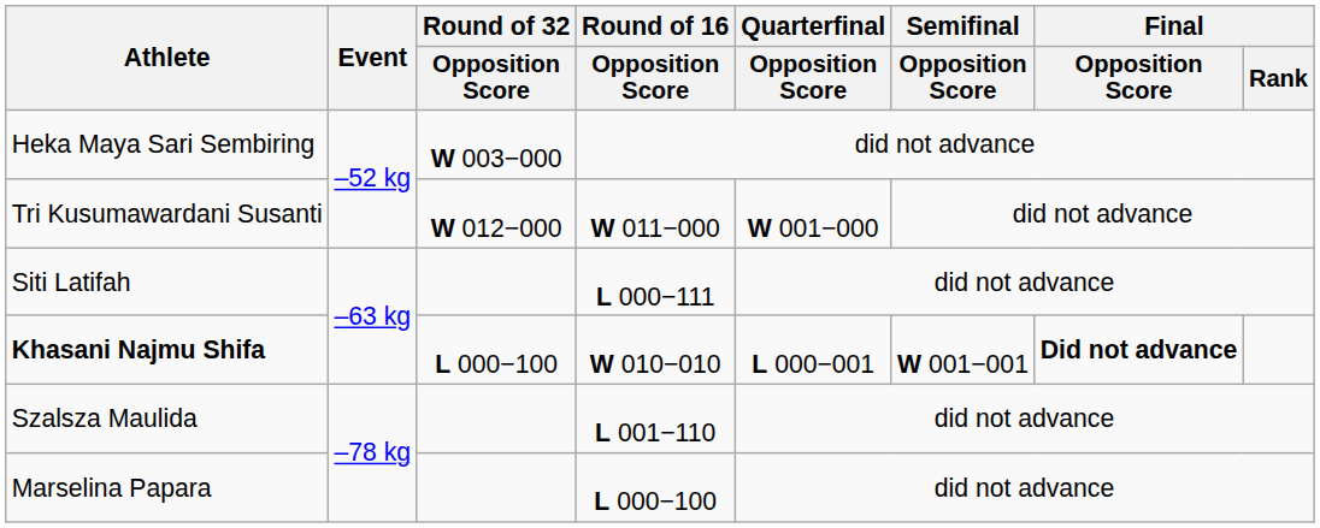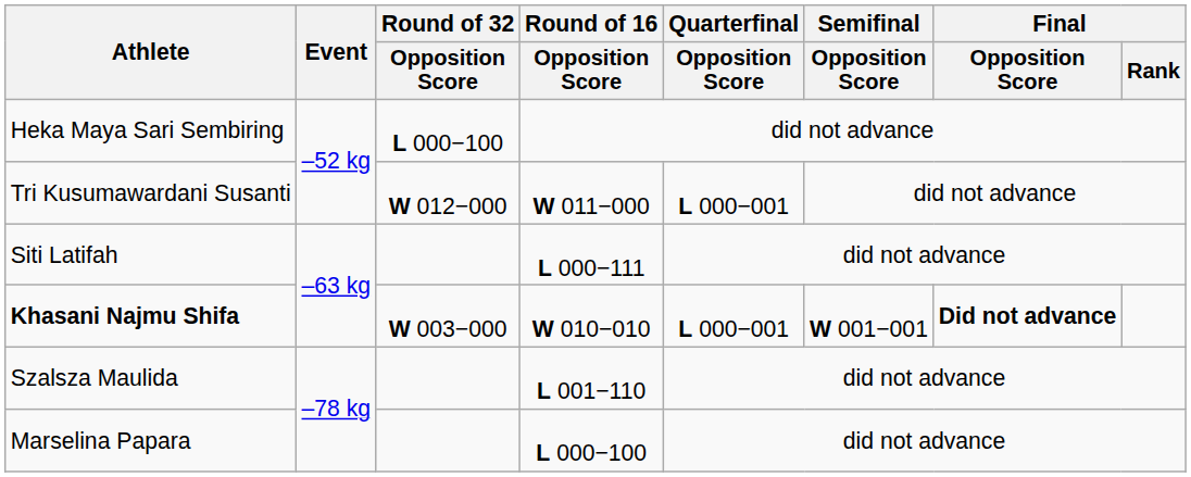Heka Maya Sari Sembiring | Round of 32 / Opposition Score: W 003−000 -> L 000−100
Tri Kusumawardani Susanti | Quarterfinal / Opposition Score: W 001−000 -> L 000−001
Khasani Najmu Shifa | Round of 32 / Opposition Score: L 000−100 -> W 003−000
